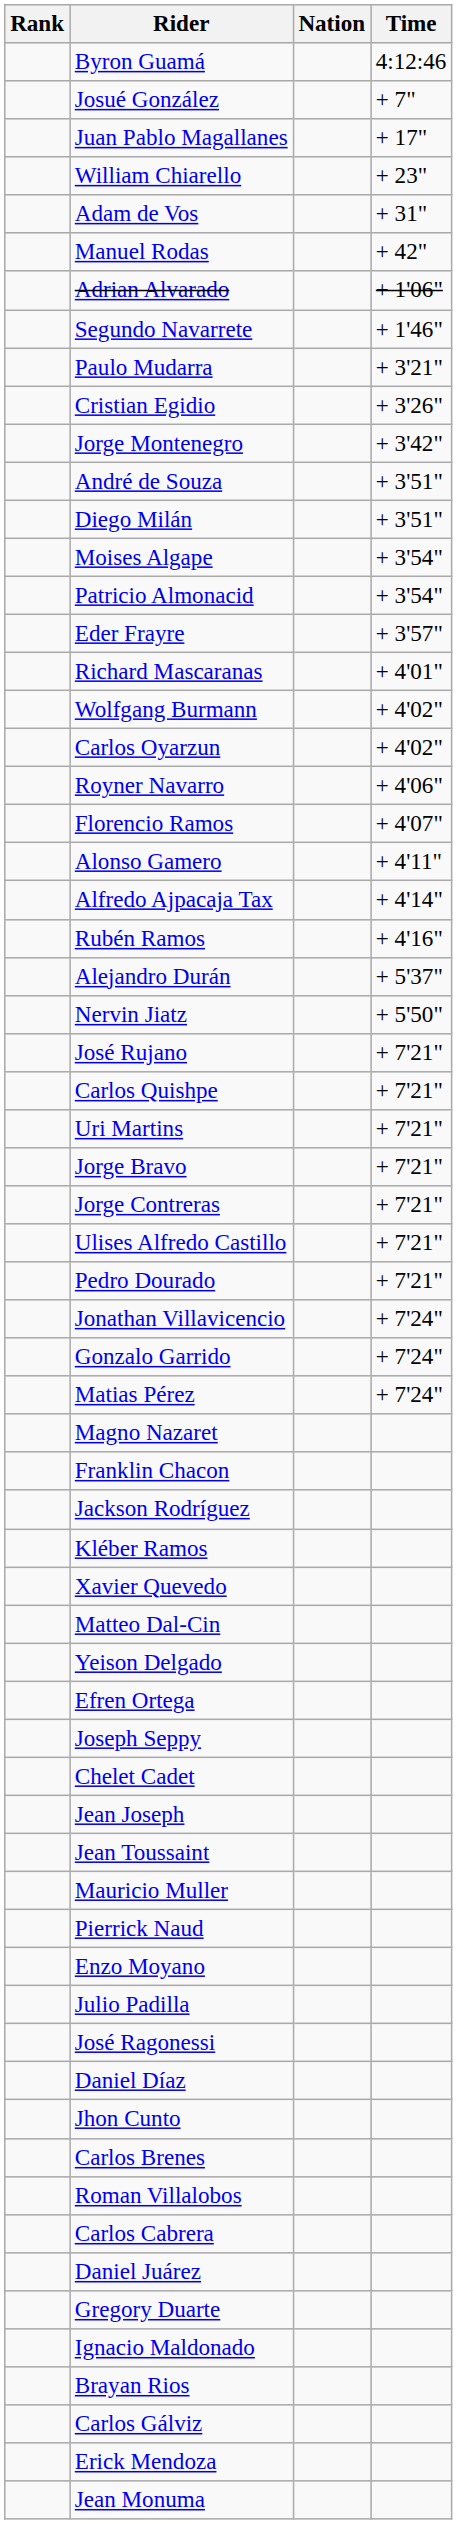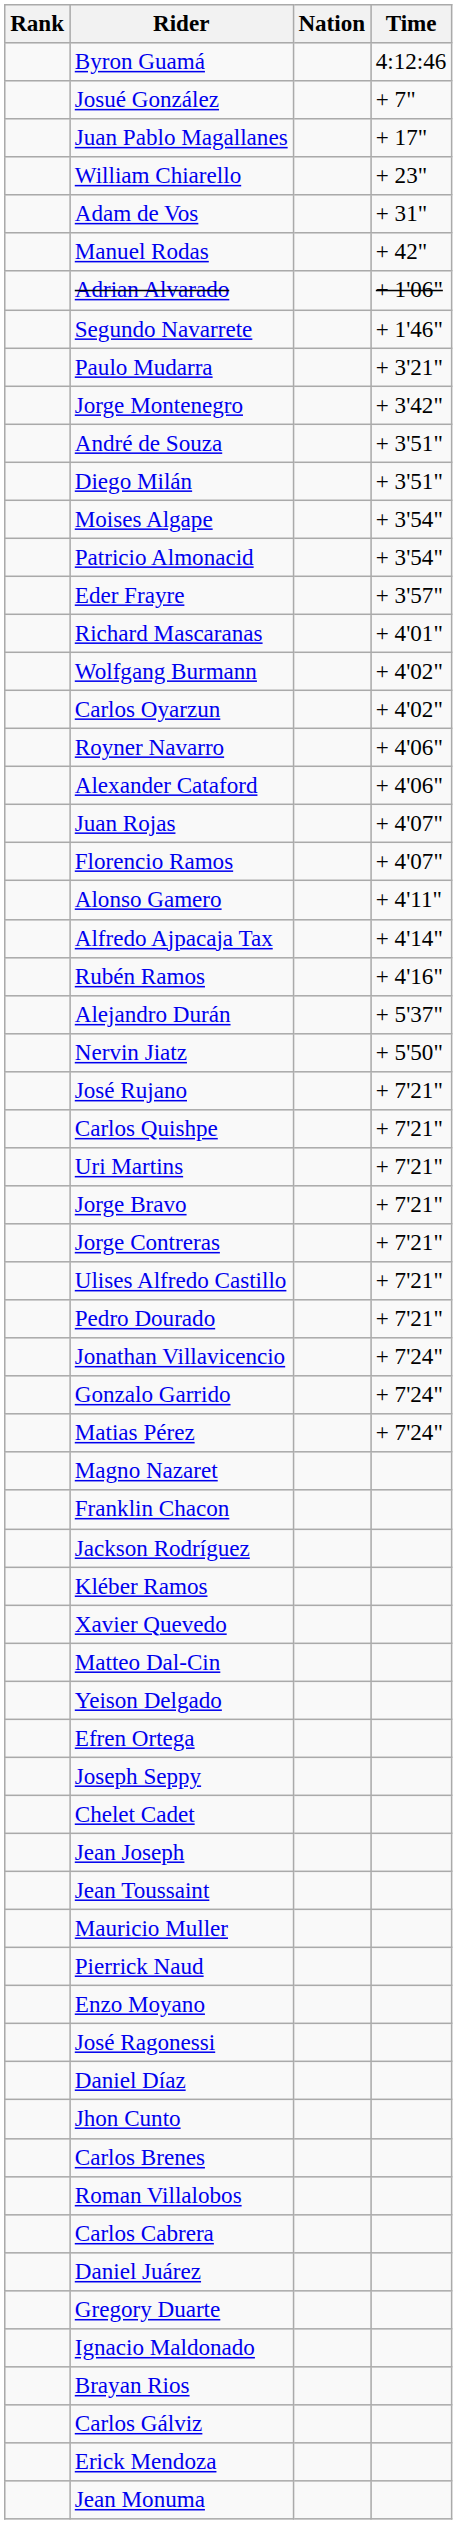- row: Cristian Egidio | + 3'26"
+ row: Alexander Cataford | + 4'06"
+ row: Juan Rojas | + 4'07"
- row: Julio Padilla
